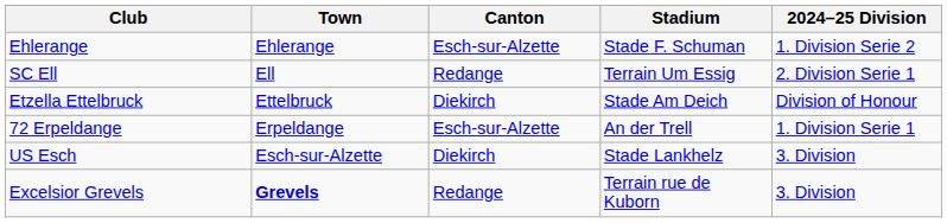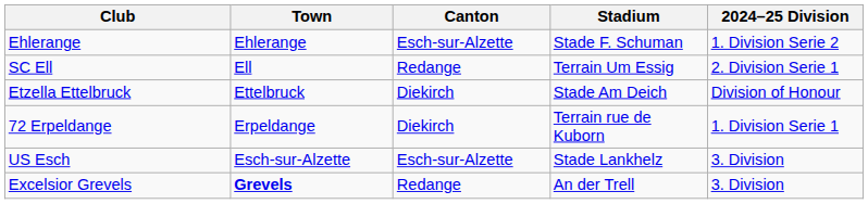72 Erpeldange | Canton: Esch-sur-Alzette -> Diekirch
72 Erpeldange | Stadium: An der Trell -> Terrain rue de Kuborn
US Esch | Canton: Diekirch -> Esch-sur-Alzette
Excelsior Grevels | Stadium: Terrain rue de Kuborn -> An der Trell
